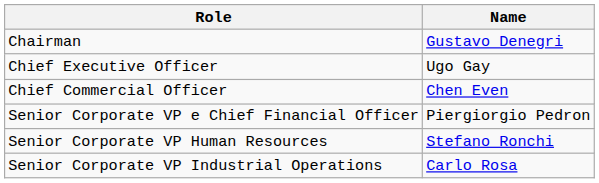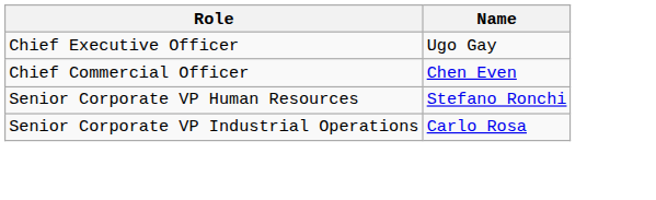- row: Chairman | Gustavo Denegri
- row: Senior Corporate VP e Chief Financial Officer | Piergiorgio Pedron
